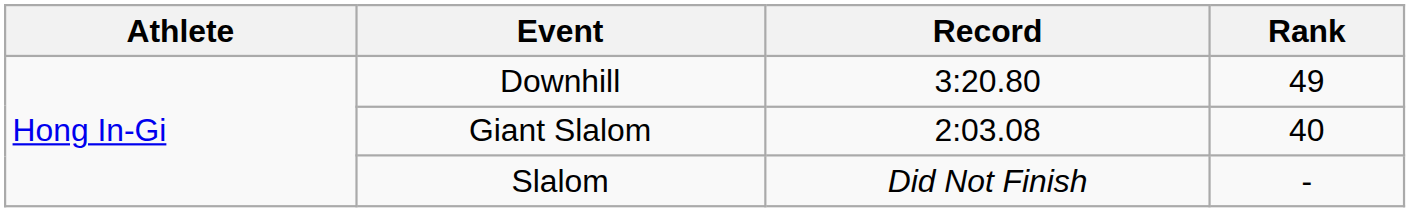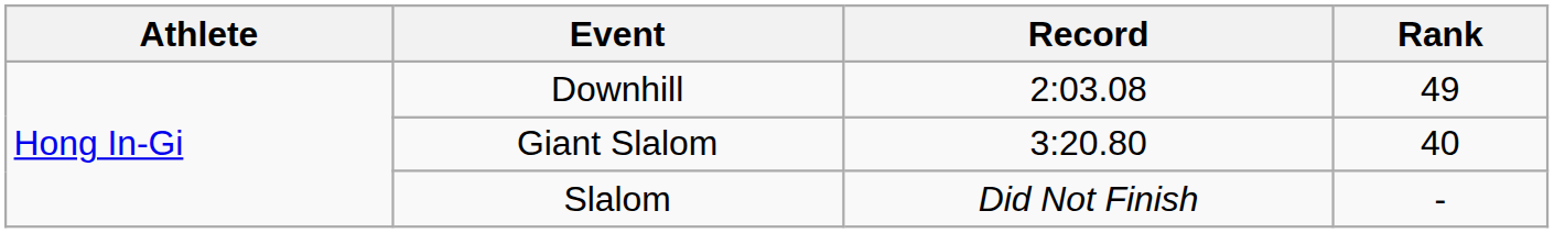Downhill | Record: 3:20.80 -> 2:03.08
Giant Slalom | Record: 2:03.08 -> 3:20.80
